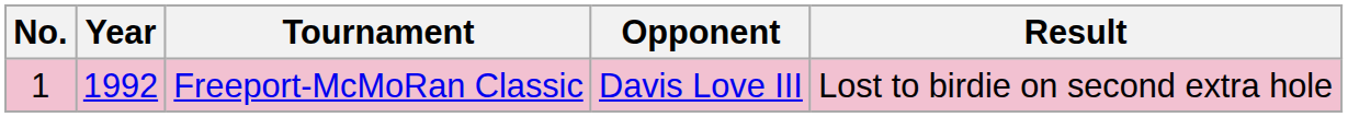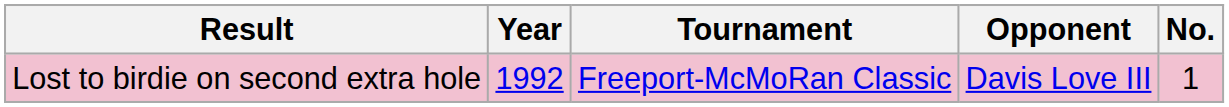columns swapped: No. <-> Result
